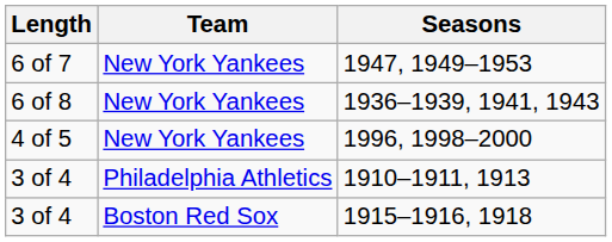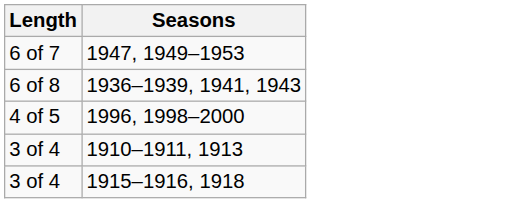- column: Team | New York Yankees | New York Yankees | New York Yankees | Philadelphia Athletics | Boston Red Sox
